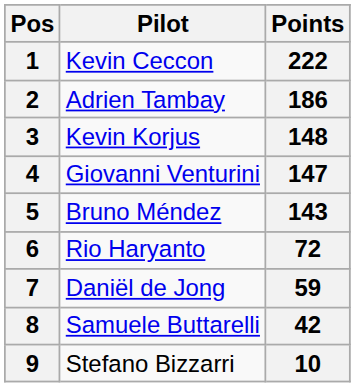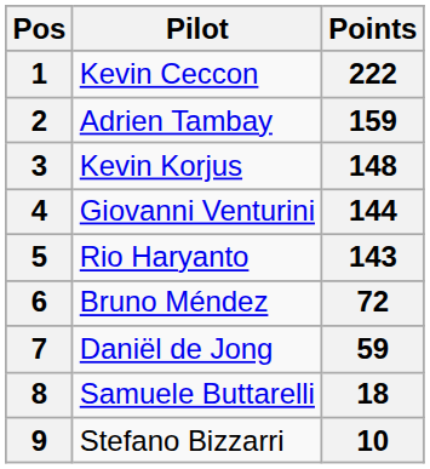2 | Points: 186 -> 159
4 | Points: 147 -> 144
5 | Pilot: Bruno Méndez -> Rio Haryanto
6 | Pilot: Rio Haryanto -> Bruno Méndez
8 | Points: 42 -> 18
